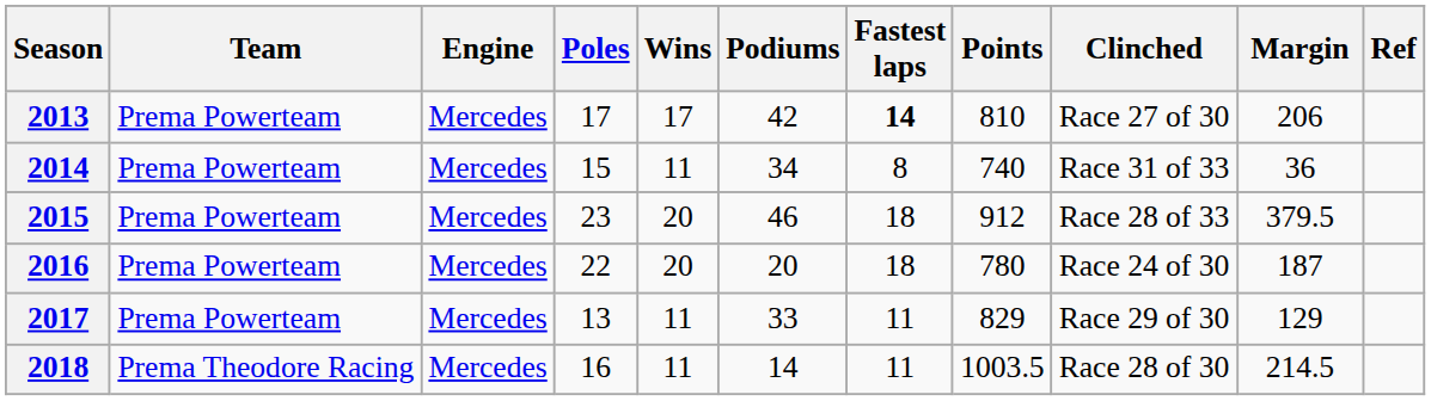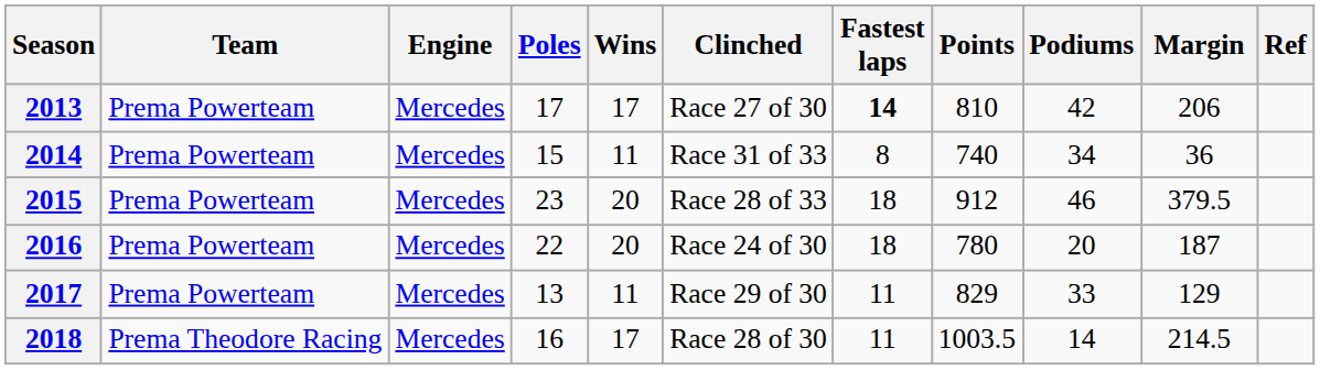columns swapped: Podiums <-> Clinched
2018 | Wins: 11 -> 17
